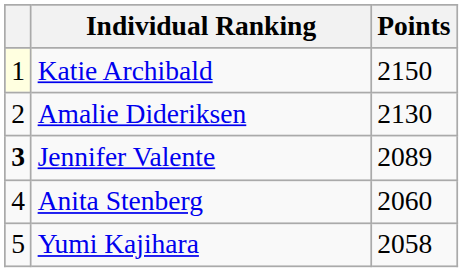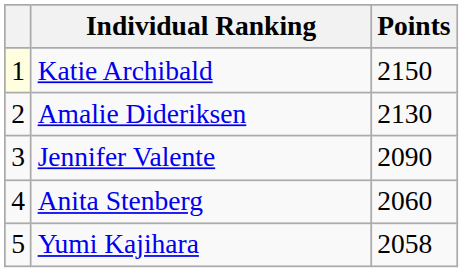Jennifer Valente | column 1: bold -> normal
Jennifer Valente | Points: 2089 -> 2090
